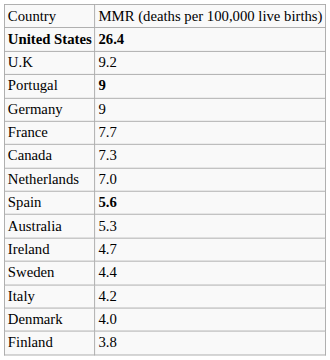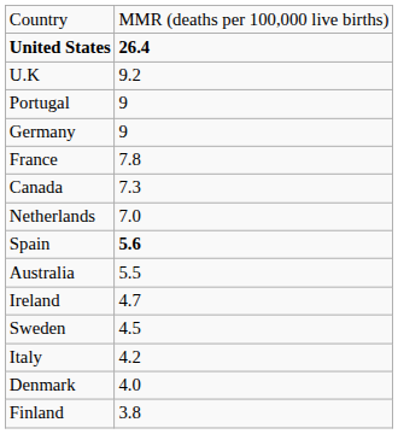Portugal | column 2: bold -> normal
France | column 2: 7.7 -> 7.8
Australia | column 2: 5.3 -> 5.5
Sweden | column 2: 4.4 -> 4.5
